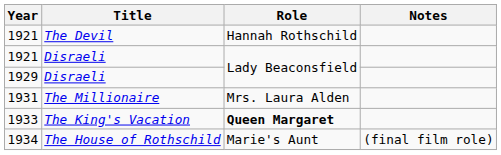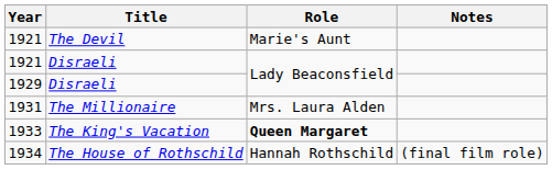1921 / The Devil | Role: Hannah Rothschild -> Marie's Aunt
1934 | Role: Marie's Aunt -> Hannah Rothschild
